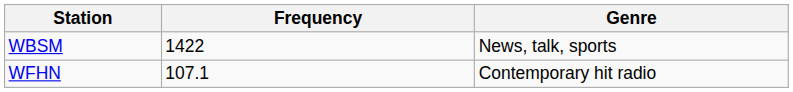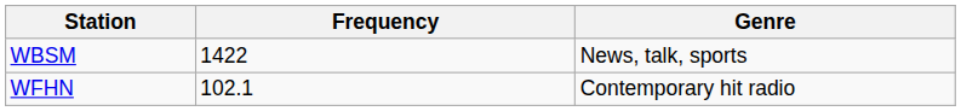WFHN | Frequency: 107.1 -> 102.1
